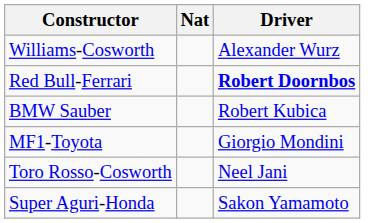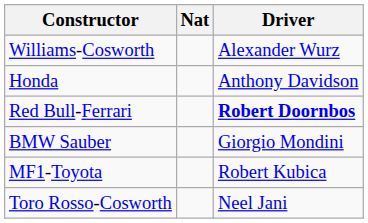+ row: Honda | Anthony Davidson
BMW Sauber | Driver: Robert Kubica -> Giorgio Mondini
MF1-Toyota | Driver: Giorgio Mondini -> Robert Kubica
- row: Super Aguri-Honda | Sakon Yamamoto
